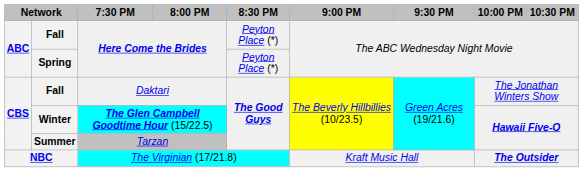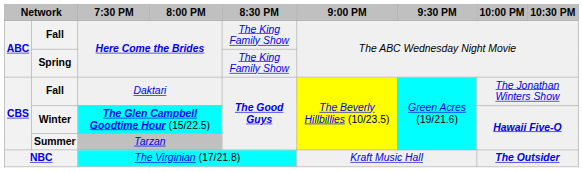Fall / Here Come the Brides | 8:30 PM: Peyton Place (*) -> The King Family Show
Spring | 8:30 PM: Peyton Place (*) -> The King Family Show
